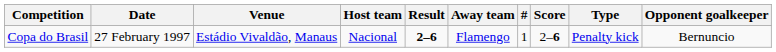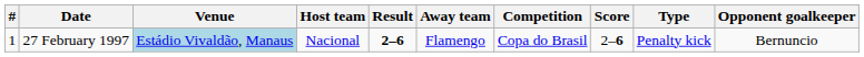columns swapped: # <-> Competition
27 February 1997 | Venue: no background -> lightblue background
